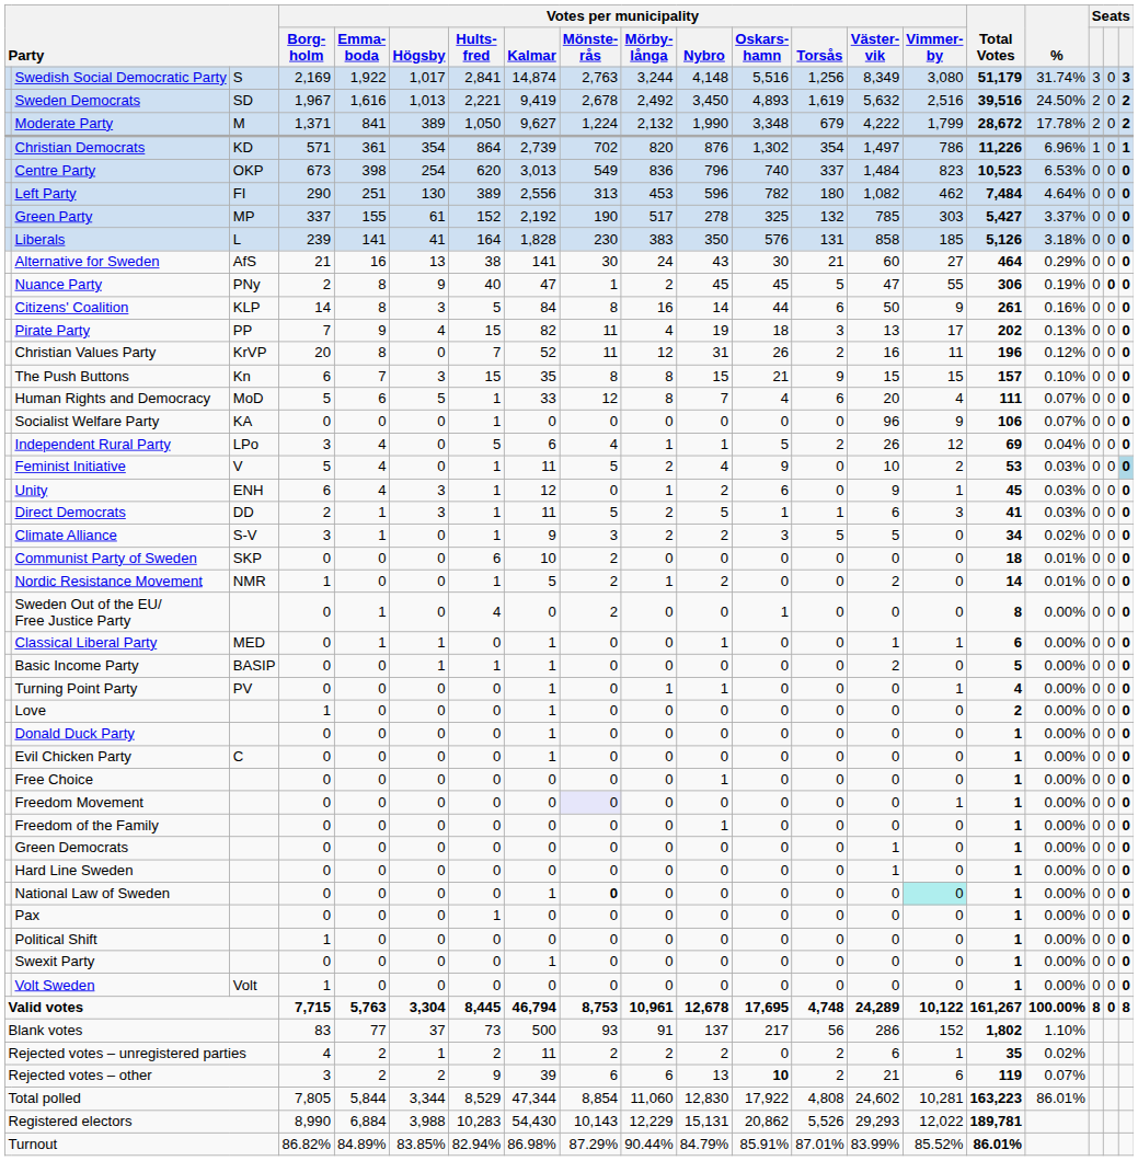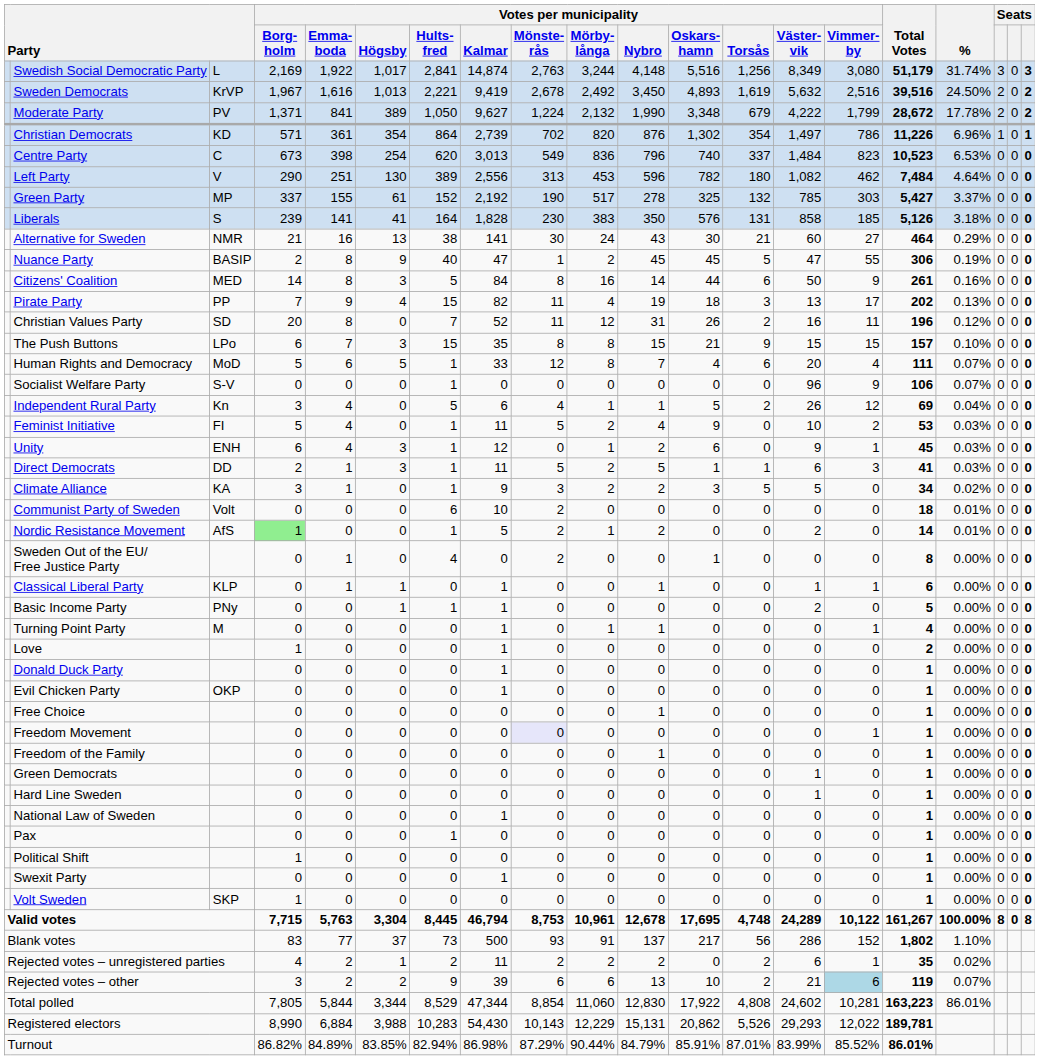Swedish Social Democratic Party | column 3: S -> L
Sweden Democrats | column 3: SD -> KrVP
Moderate Party | column 3: M -> PV
Centre Party | column 3: OKP -> C
Left Party | column 3: FI -> V
Liberals | column 3: L -> S
Alternative for Sweden | column 3: AfS -> NMR
Nuance Party | column 3: PNy -> BASIP
Nuance Party | column 19: bold -> normal
Citizens' Coalition | column 3: KLP -> MED
Christian Values Party | column 3: KrVP -> SD
The Push Buttons | column 3: Kn -> LPo
Socialist Welfare Party | column 3: KA -> S-V
Independent Rural Party | column 3: LPo -> Kn
Feminist Initiative | column 3: V -> FI
Feminist Initiative | column 20: lightblue background -> no background
Climate Alliance | column 3: S-V -> KA
Communist Party of Sweden | column 3: SKP -> Volt
Nordic Resistance Movement | column 3: NMR -> AfS
Nordic Resistance Movement | Votes per municipality / Borg- holm: no background -> lightgreen background
Classical Liberal Party | column 3: MED -> KLP
Basic Income Party | column 3: BASIP -> PNy
Turning Point Party | column 3: PV -> M
Evil Chicken Party | column 3: C -> OKP
National Law of Sweden | Votes per municipality / Mönste- rås: bold -> normal
National Law of Sweden | Votes per municipality / Vimmer- by: paleturquoise background -> no background
Volt Sweden | column 3: Volt -> SKP
Rejected votes – other | Votes per municipality / Oskars- hamn: bold -> normal
Rejected votes – other | Votes per municipality / Vimmer- by: no background -> lightblue background
